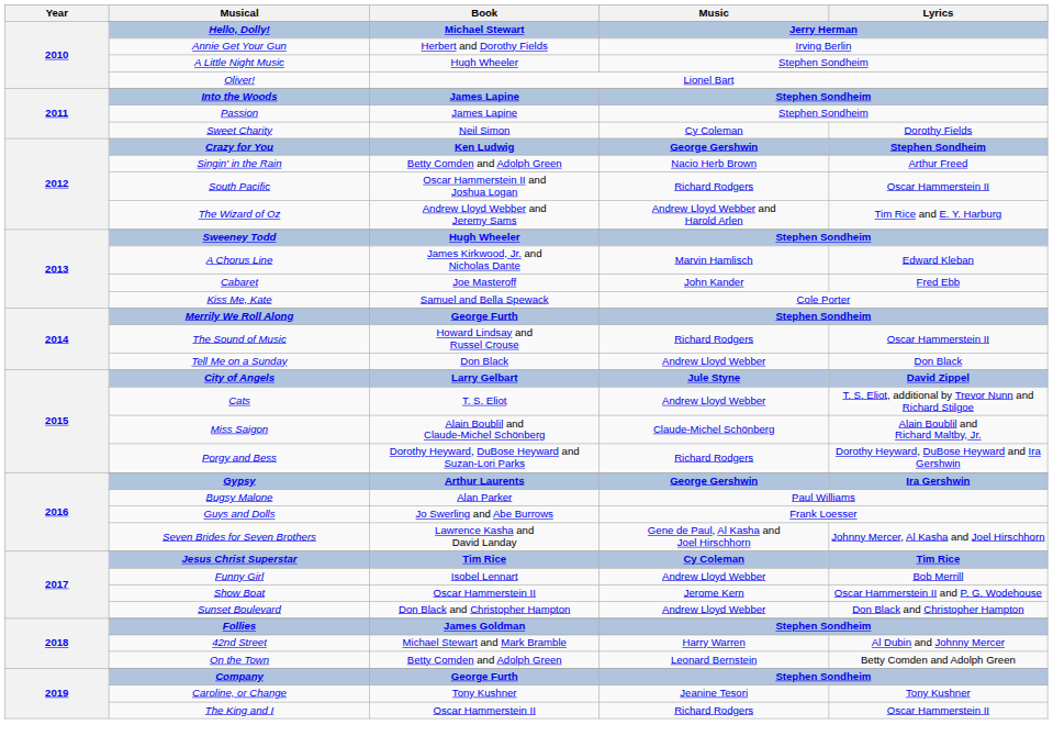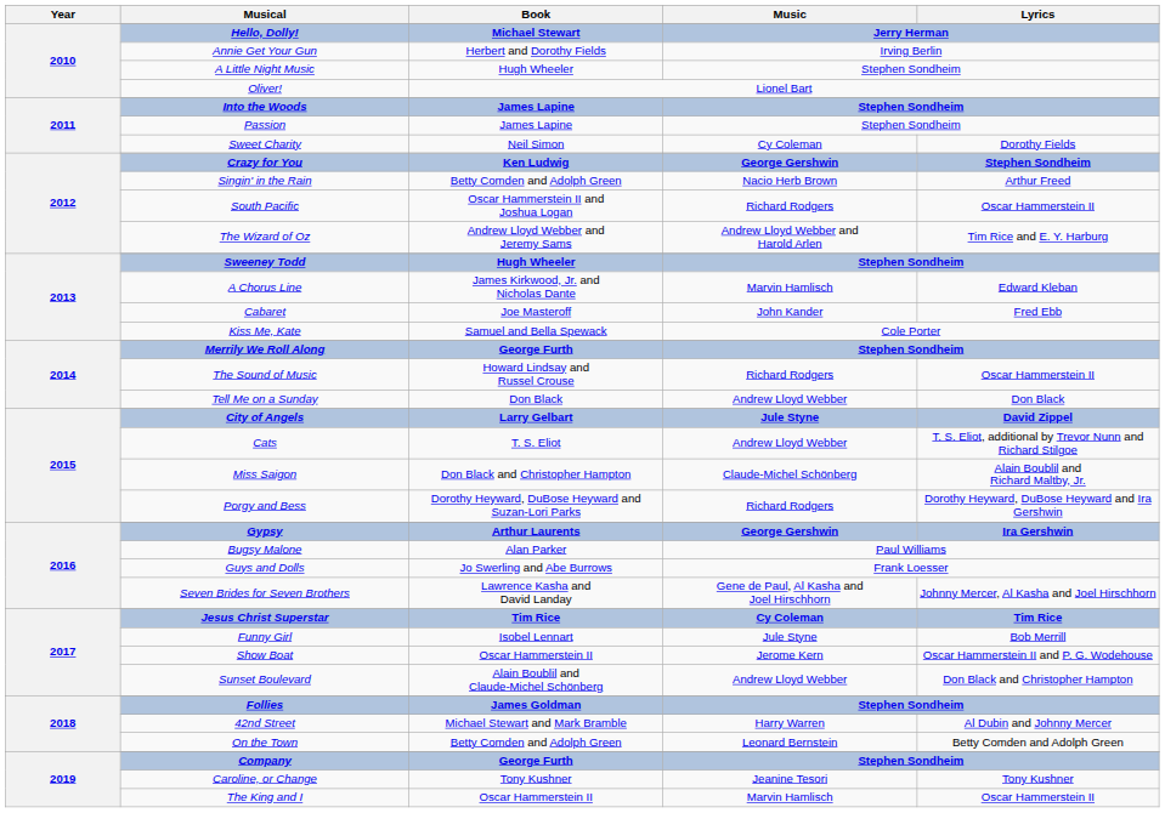Miss Saigon | Book: Alain Boublil and Claude-Michel Schönberg -> Don Black and Christopher Hampton
Funny Girl | Music: Andrew Lloyd Webber -> Jule Styne
Sunset Boulevard | Book: Don Black and Christopher Hampton -> Alain Boublil and Claude-Michel Schönberg
The King and I | Music: Richard Rodgers -> Marvin Hamlisch
